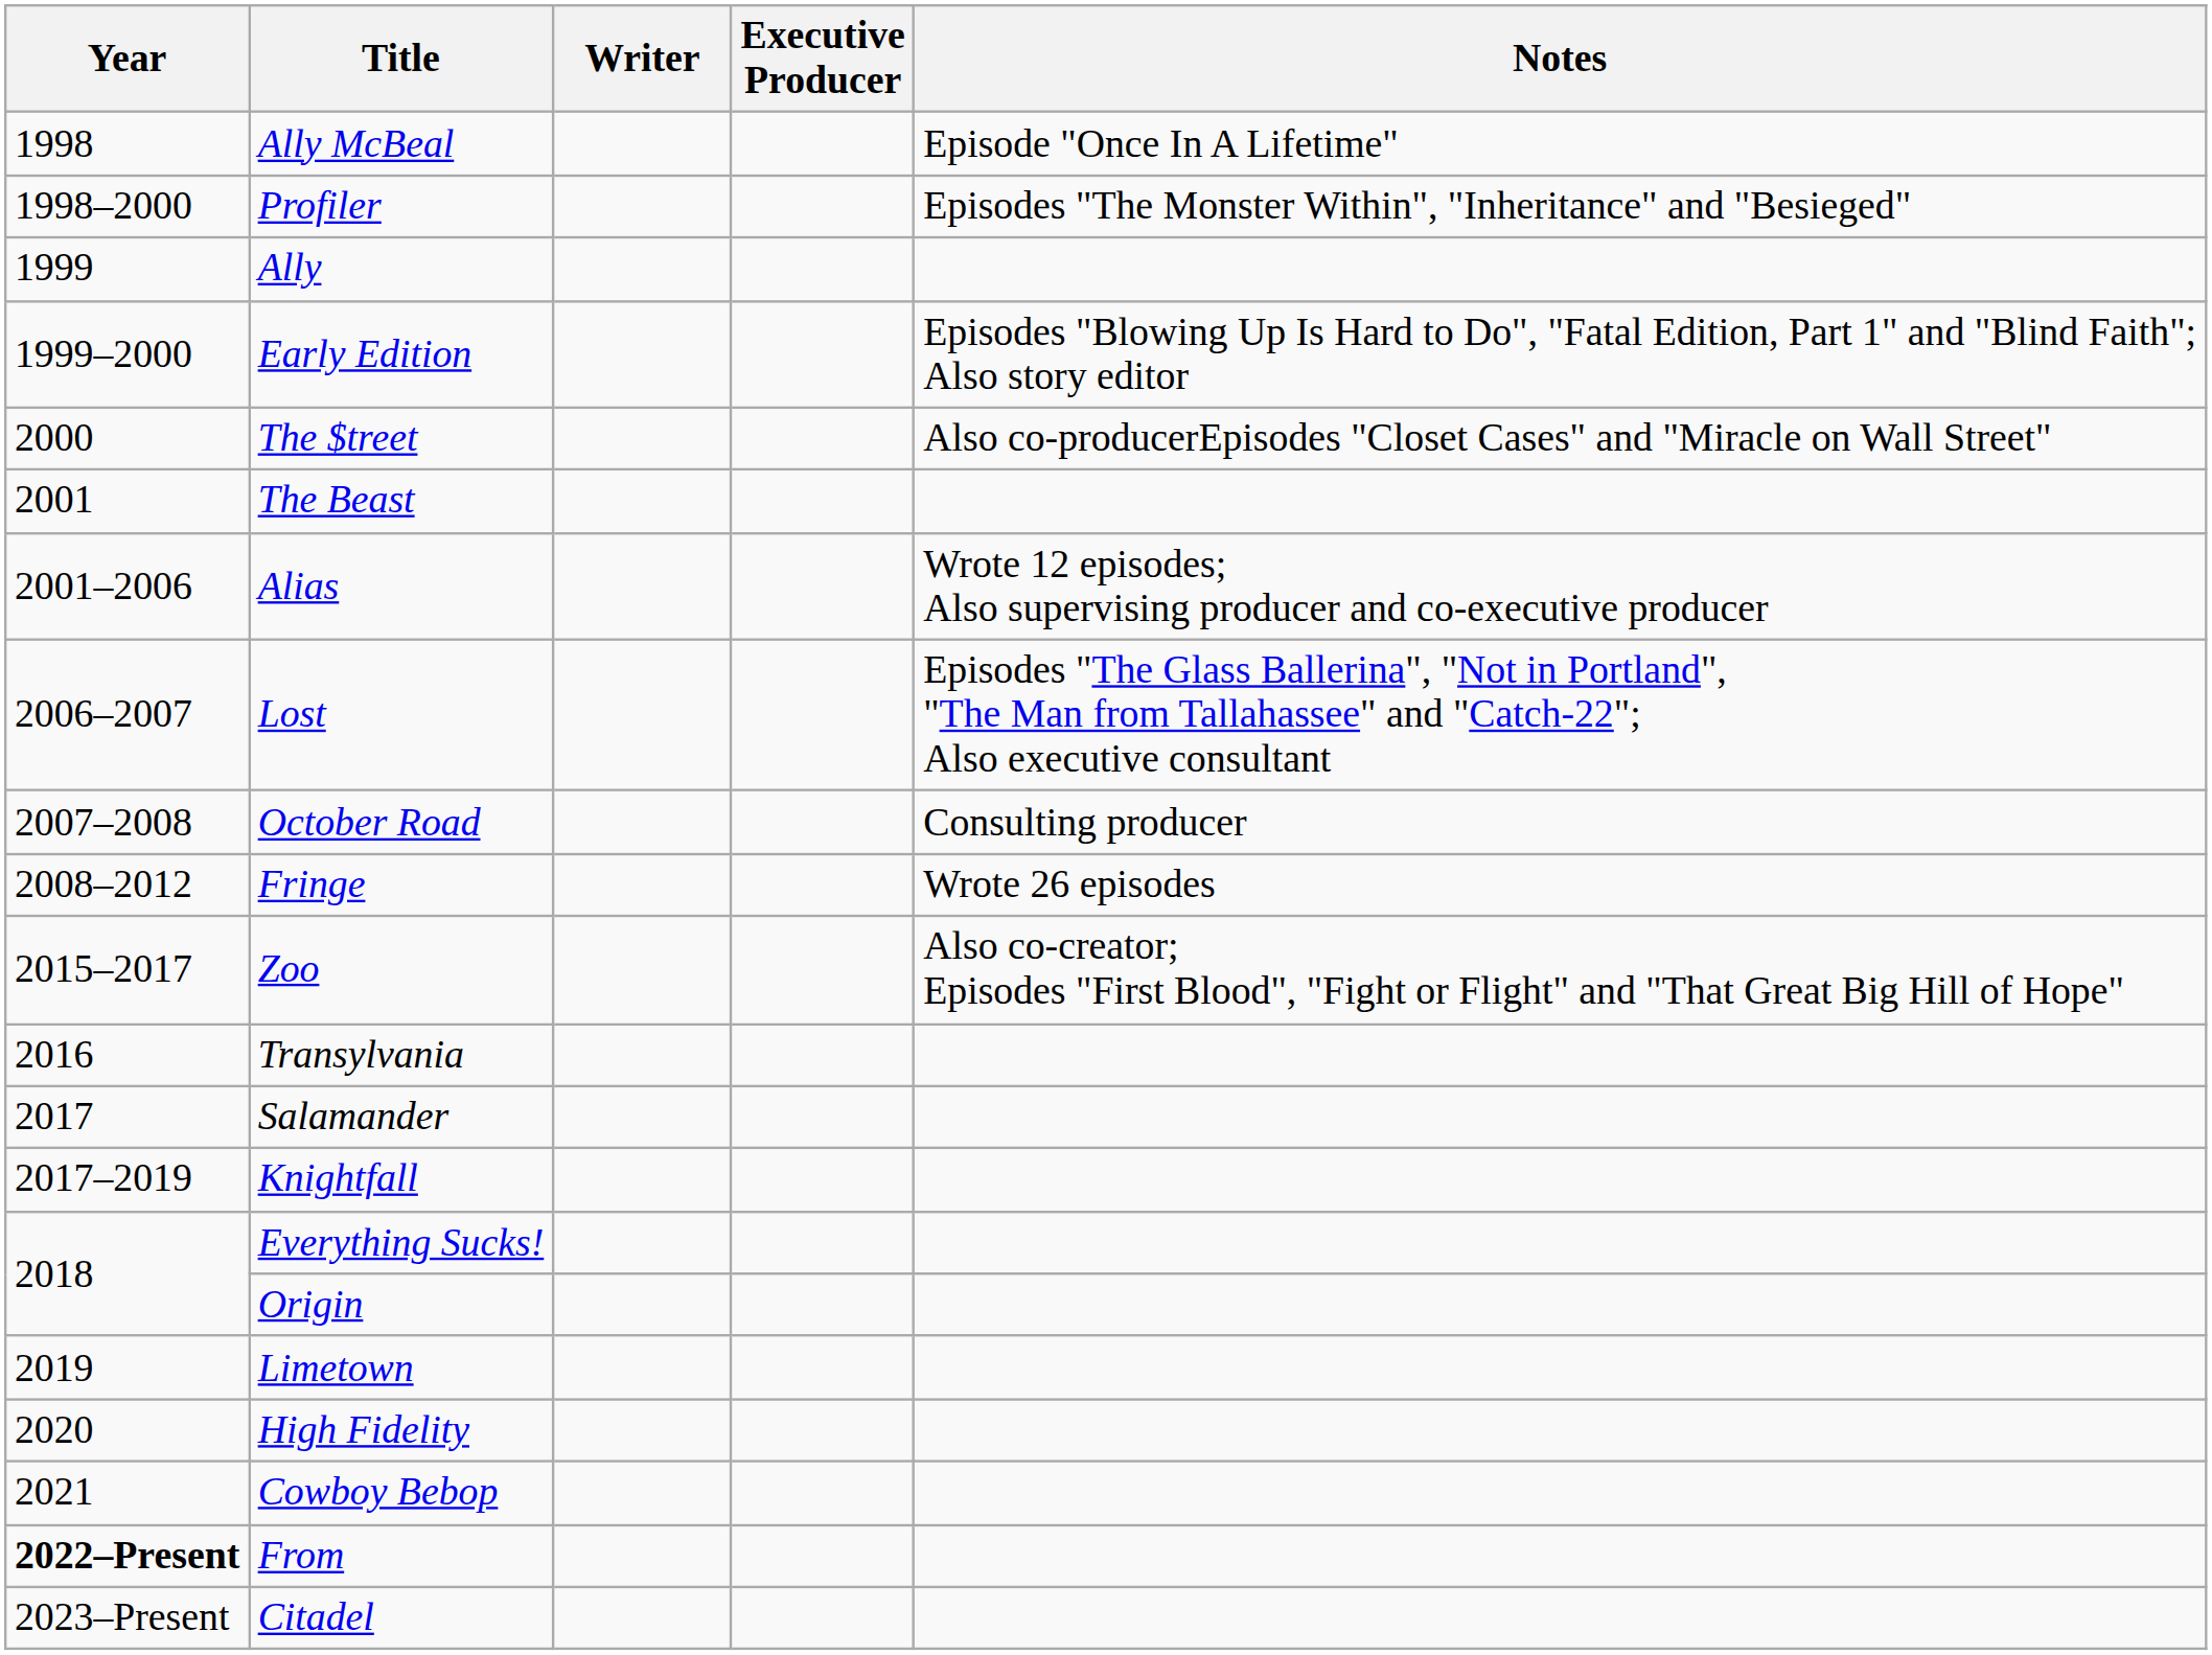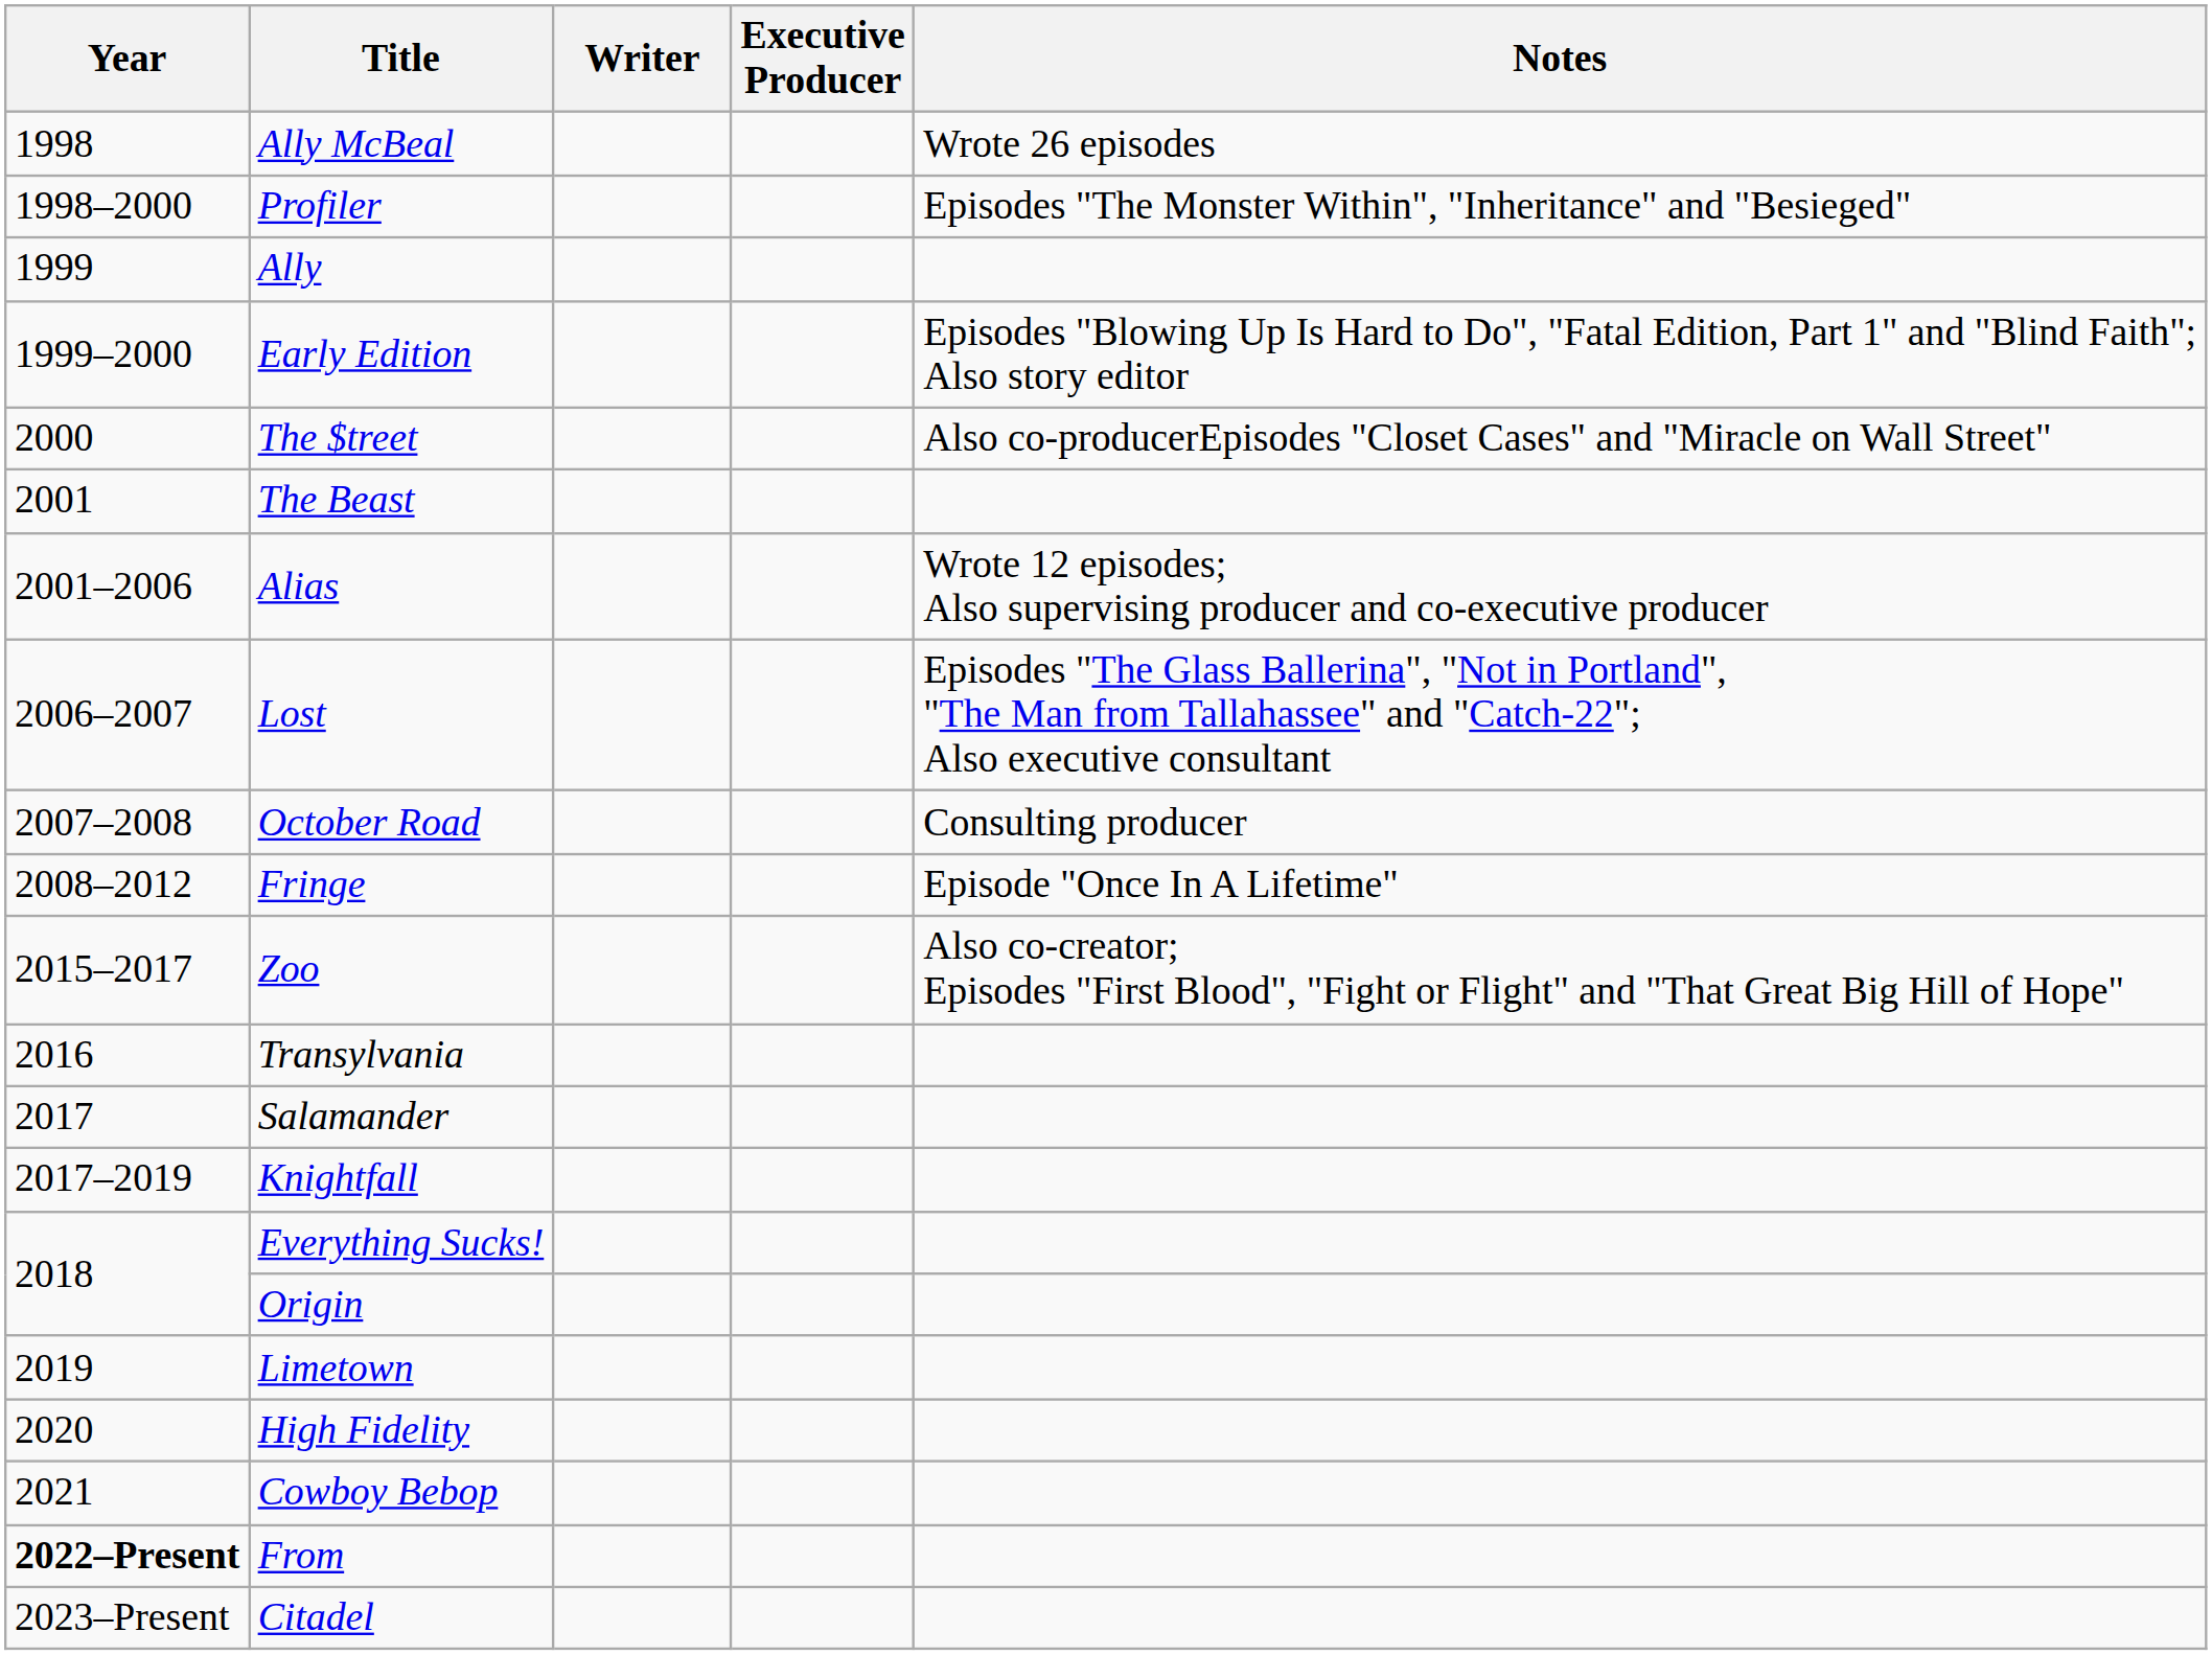Ally McBeal | Notes: Episode "Once In A Lifetime" -> Wrote 26 episodes
Fringe | Notes: Wrote 26 episodes -> Episode "Once In A Lifetime"
